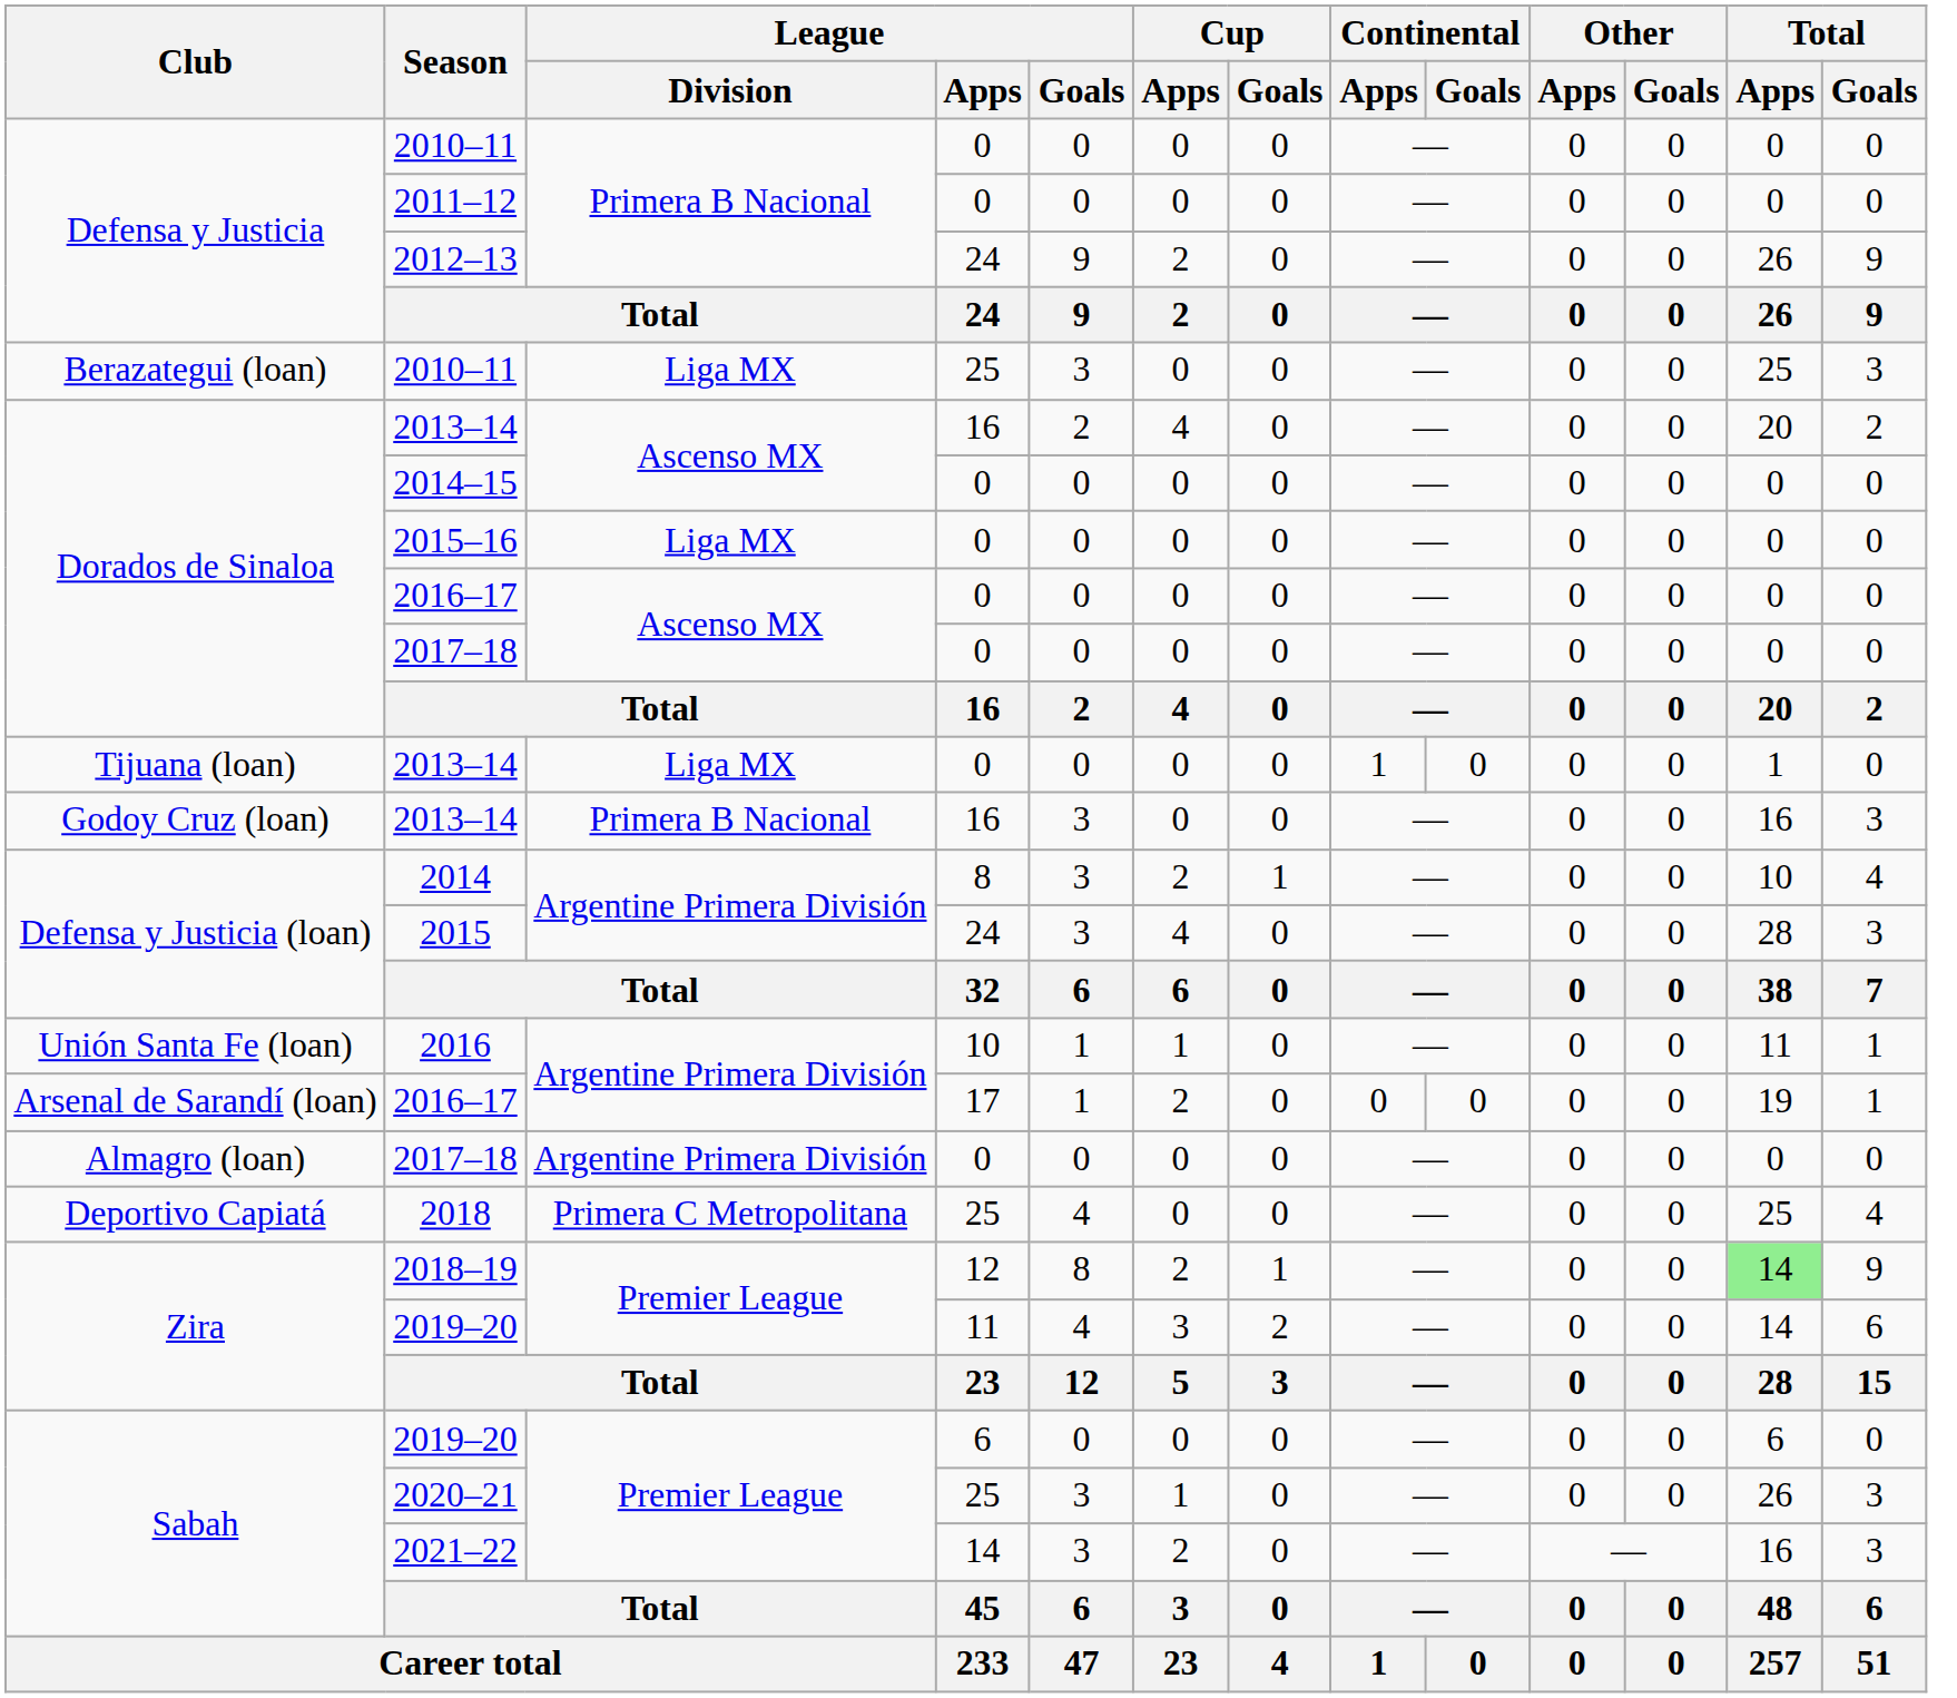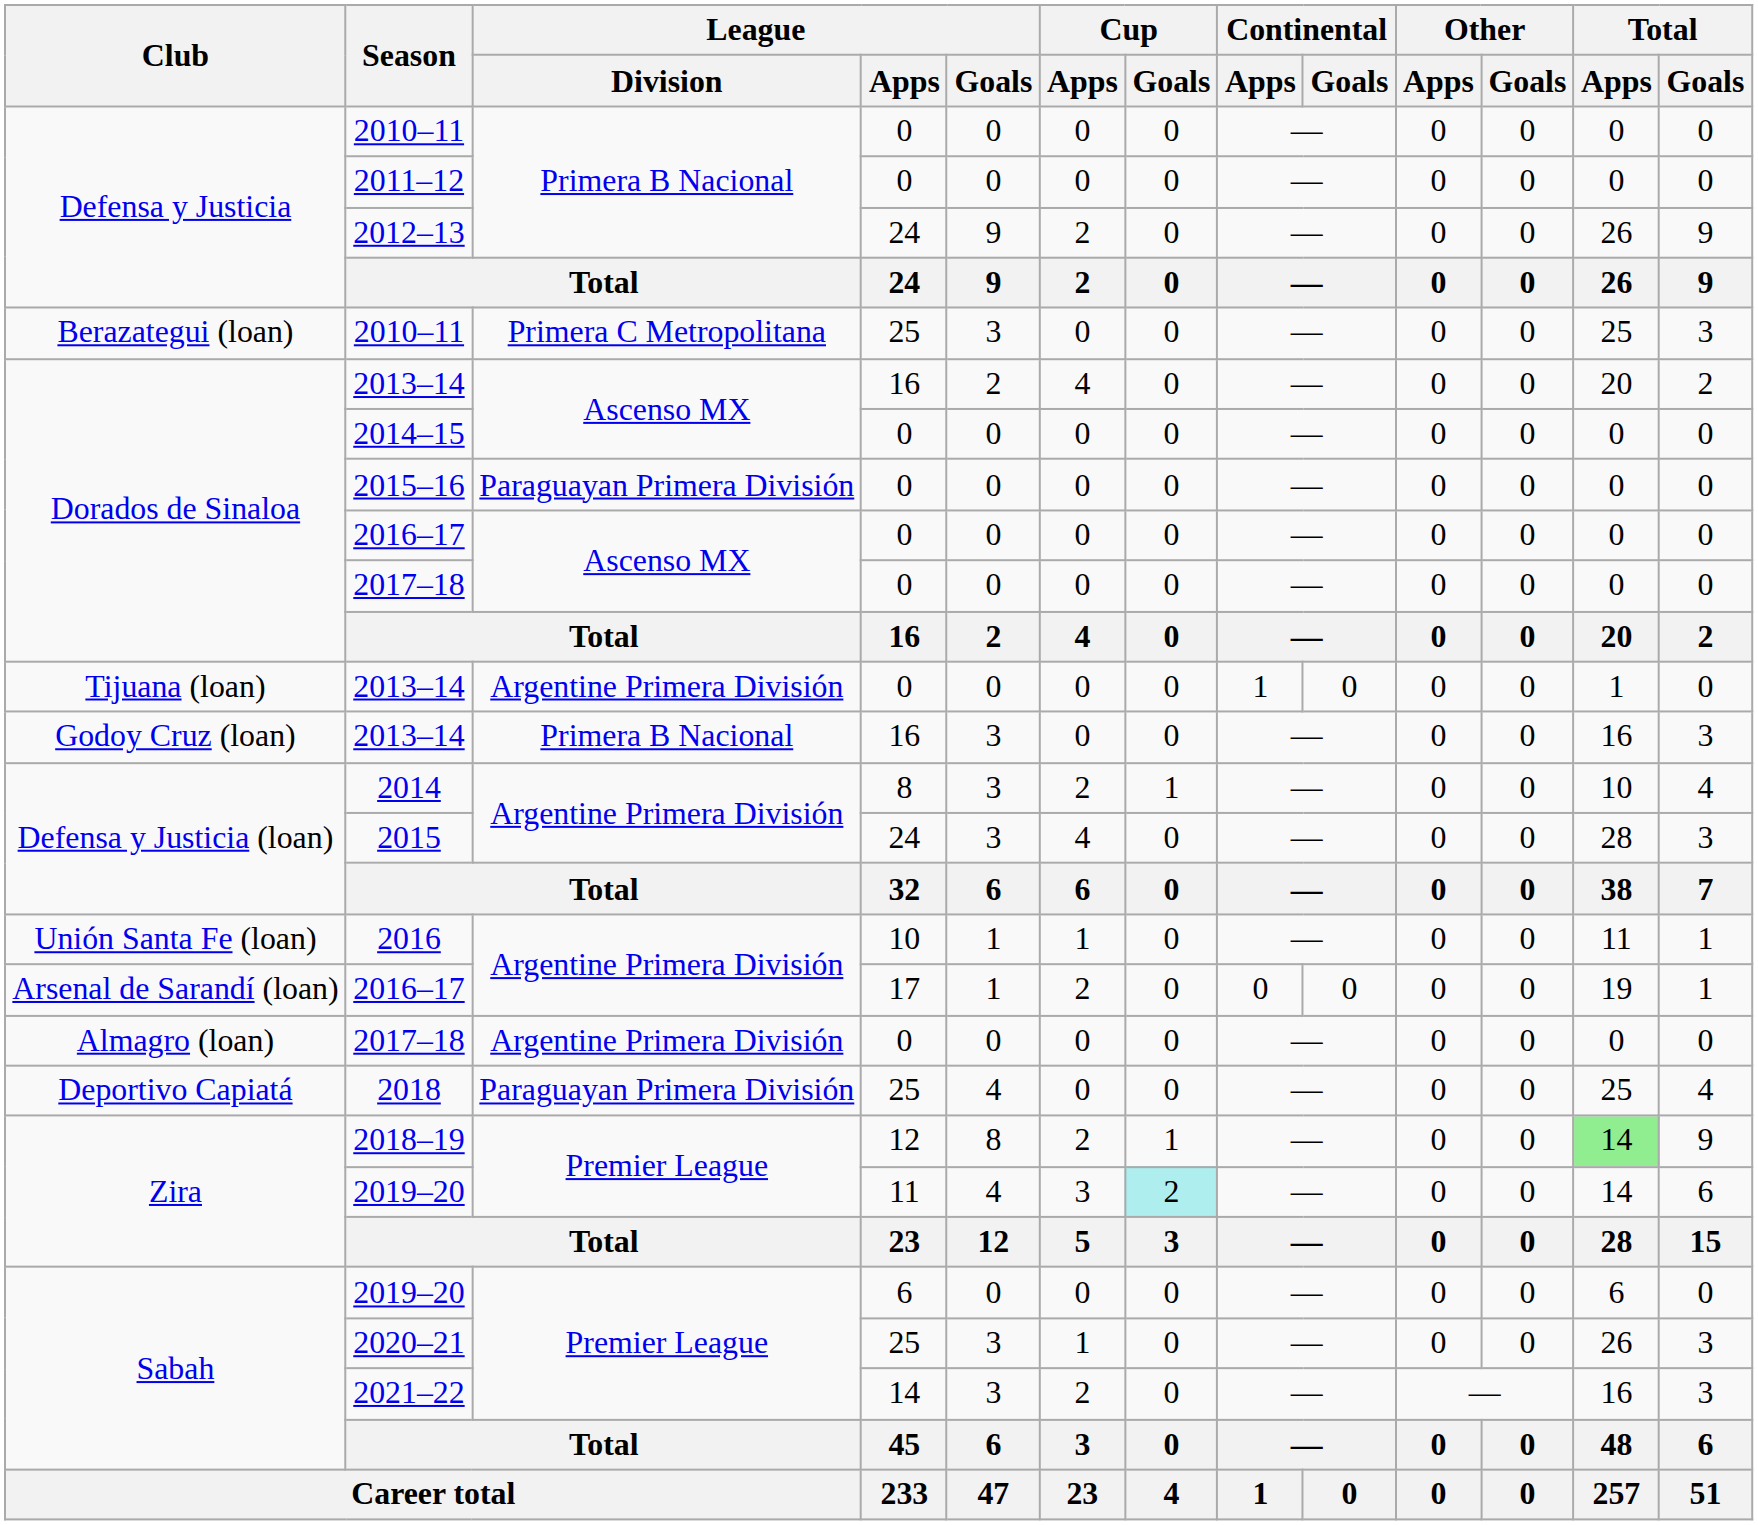Berazategui (loan) / 2010–11 | League / Division: Liga MX -> Primera C Metropolitana
2015–16 | League / Division: Liga MX -> Paraguayan Primera División
Tijuana (loan) / 2013–14 | League / Division: Liga MX -> Argentine Primera División
2018 | League / Division: Primera C Metropolitana -> Paraguayan Primera División
Zira / 2019–20 | Cup / Goals: no background -> paleturquoise background
